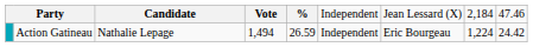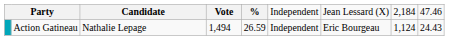Action Gatineau | column 8: 1,224 -> 1,124
Action Gatineau | column 9: 24.42 -> 24.43
